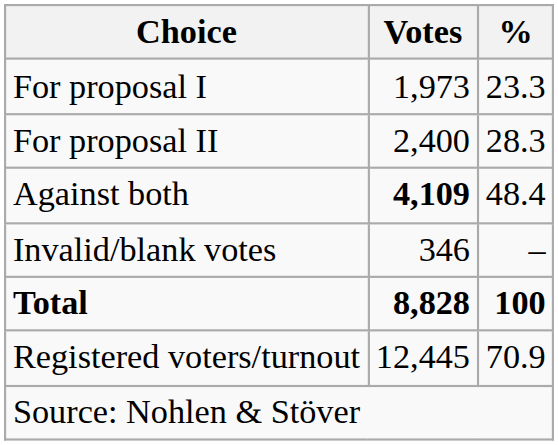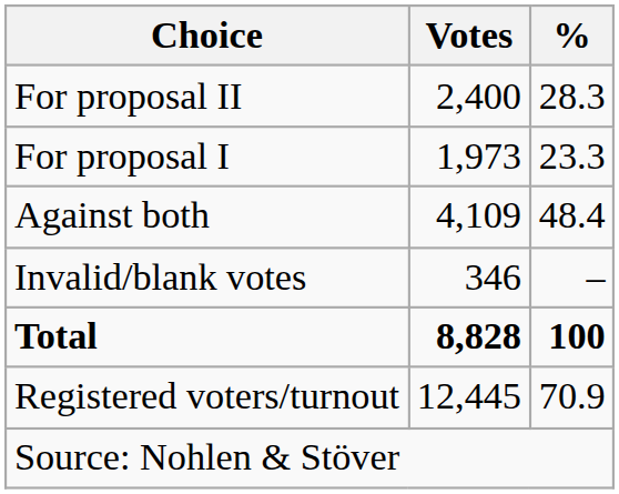rows swapped: For proposal I <-> For proposal II
Against both | Votes: bold -> normal
